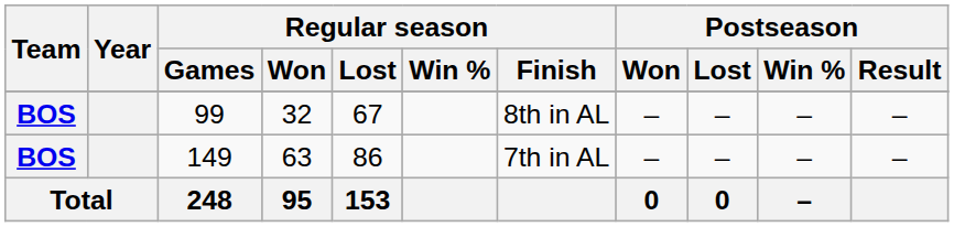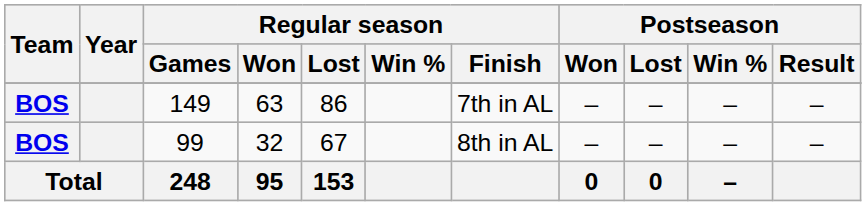rows swapped: 99 <-> 149
